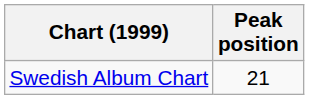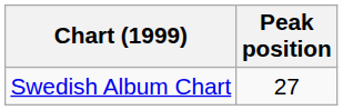Swedish Album Chart | Peak position: 21 -> 27
